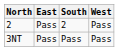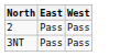- column: South | 2 | Pass
